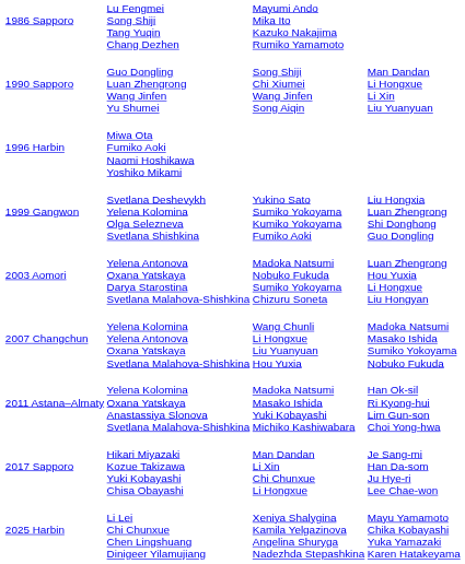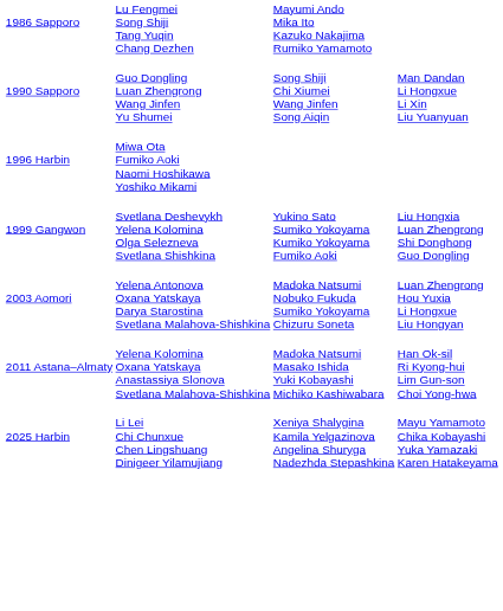- row: 2007 Changchun | Yelena Kolomina Yelena Antonova Oxana Yatskaya Svetlana Malahova-Shishkina | Wang Chunli Li Hongxue Liu Yuanyuan Hou Yuxia | Madoka Natsumi Masako Ishida Sumiko Yokoyama Nobuko Fukuda
- row: 2017 Sapporo | Hikari Miyazaki Kozue Takizawa Yuki Kobayashi Chisa Obayashi | Man Dandan Li Xin Chi Chunxue Li Hongxue | Je Sang-mi Han Da-som Ju Hye-ri Lee Chae-won
